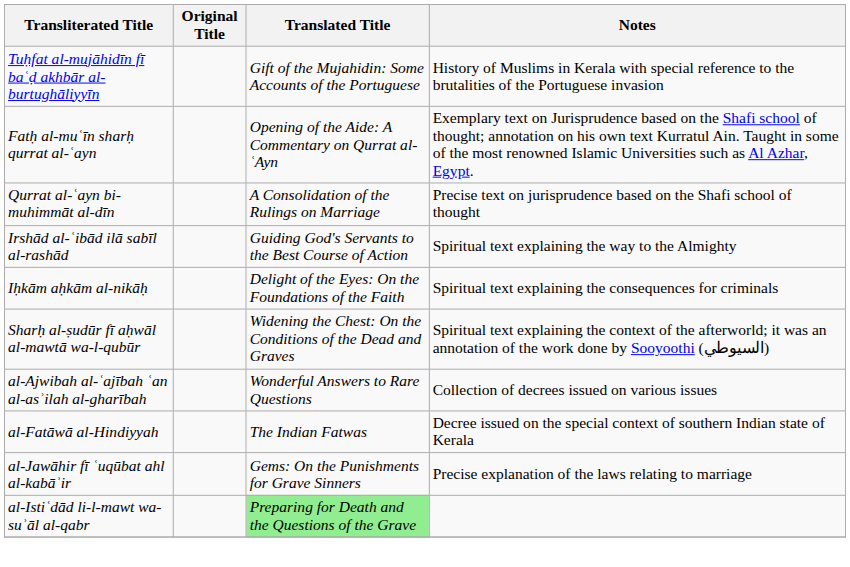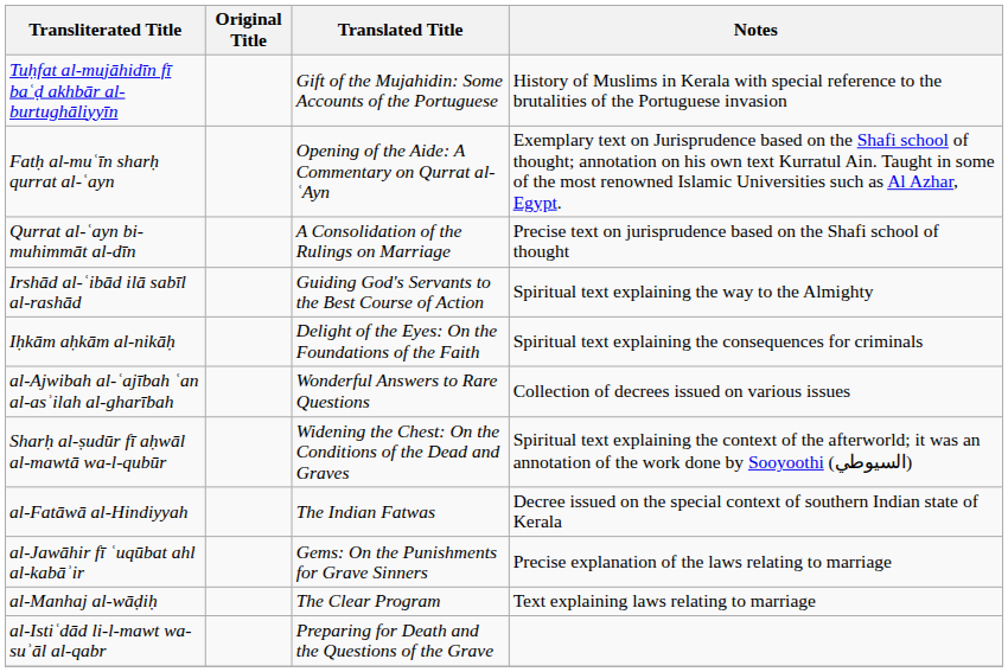rows swapped: Sharḥ al-ṣudūr fī aḥwāl al-mawtā wa-l-qubūr <-> al-Ajwibah al-ʿajībah ʿan al-asʾilah al-gharībah
+ row: al-Manhaj al-wāḍiḥ | The Clear Program | Text explaining laws relating to marriage
al-Istiʿdād li-l-mawt wa-suʾāl al-qabr | Translated Title: lightgreen background -> no background
